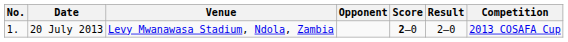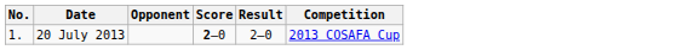- column: Venue | Levy Mwanawasa Stadium, Ndola, Zambia
